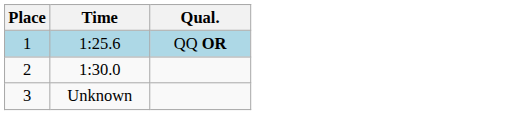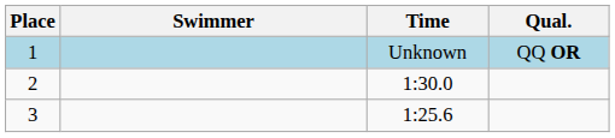+ column: Swimmer
1 | Time: 1:25.6 -> Unknown
3 | Time: Unknown -> 1:25.6
